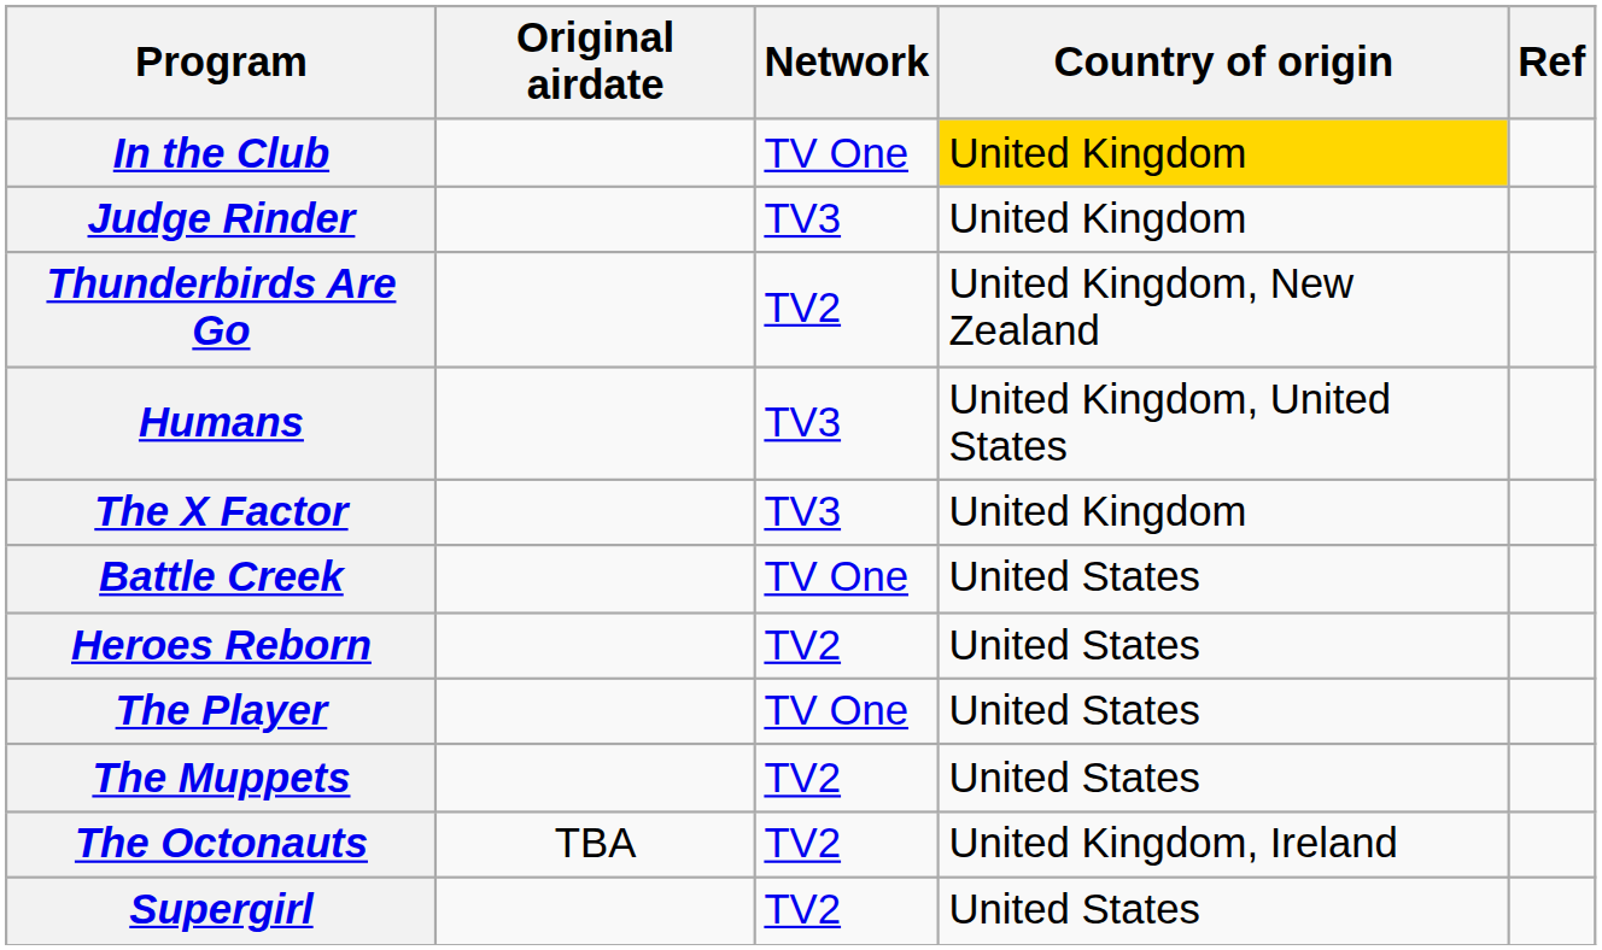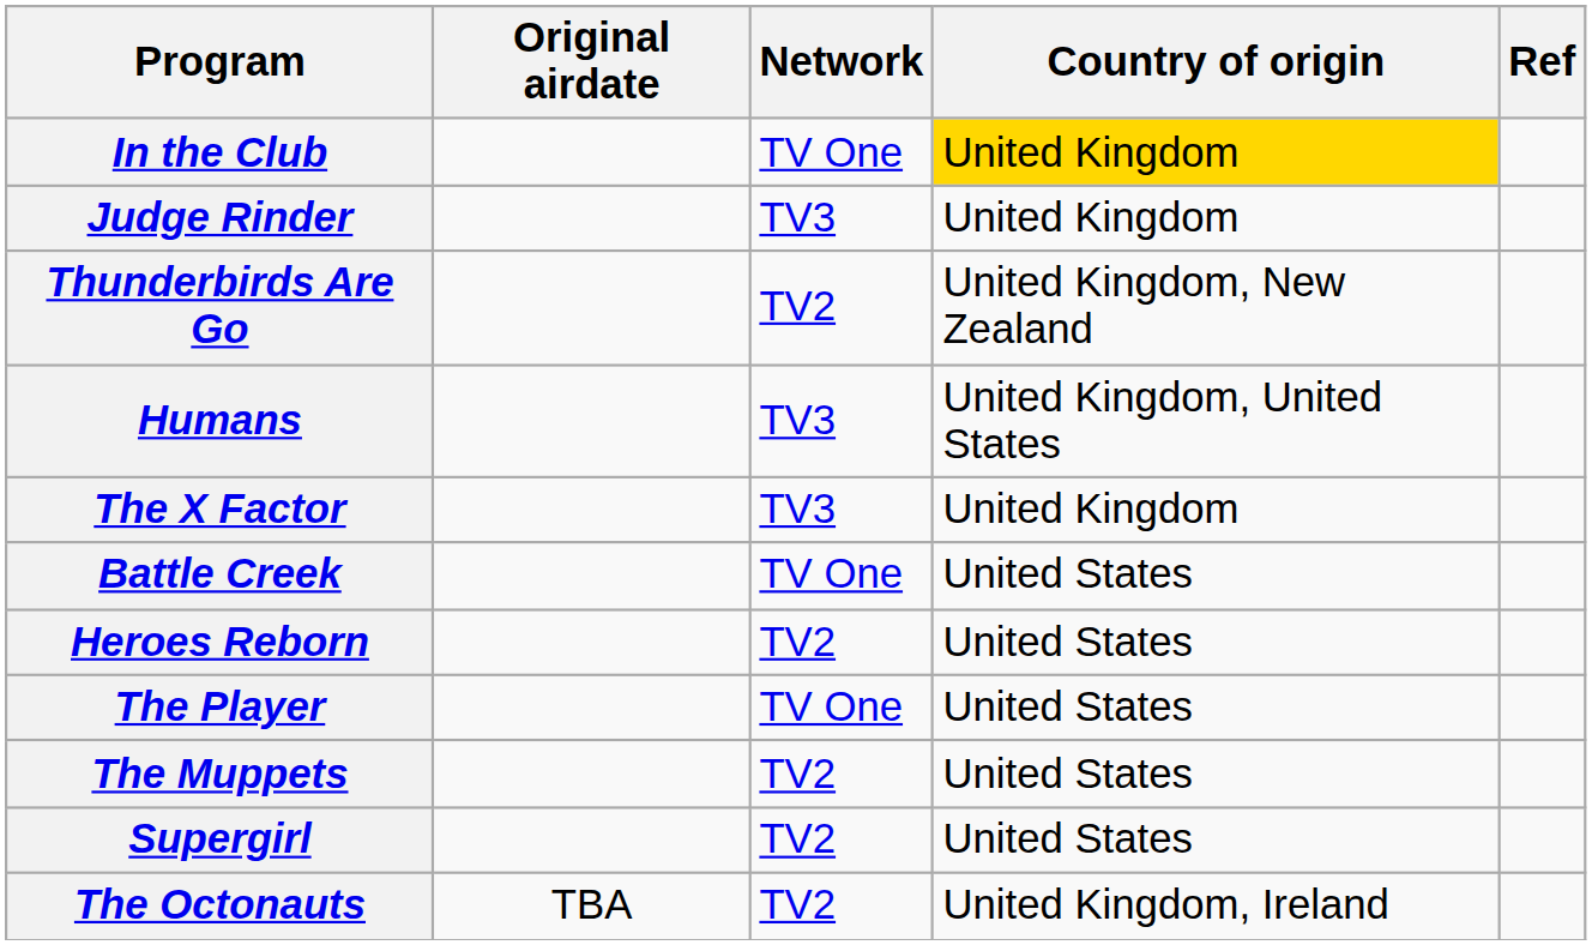rows swapped: Supergirl <-> The Octonauts
